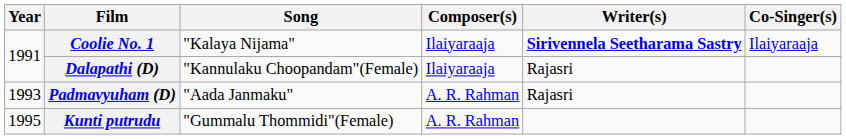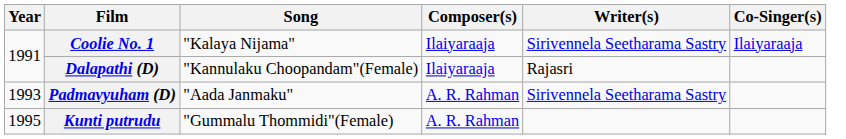Coolie No. 1 | Writer(s): bold -> normal
Padmavyuham (D) | Writer(s): Rajasri -> Sirivennela Seetharama Sastry
